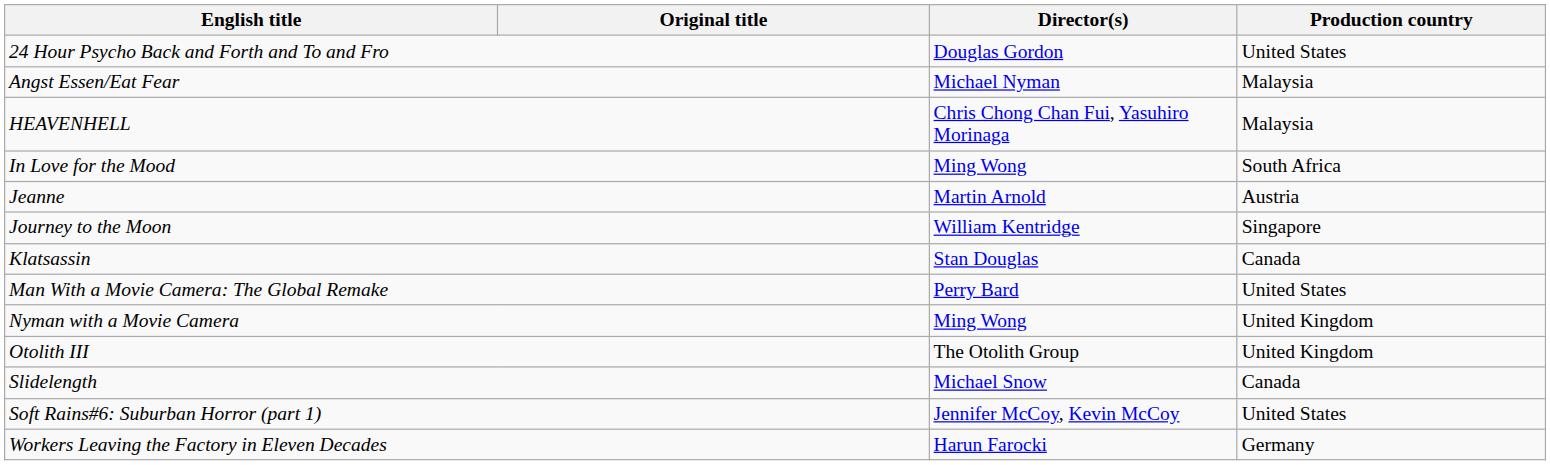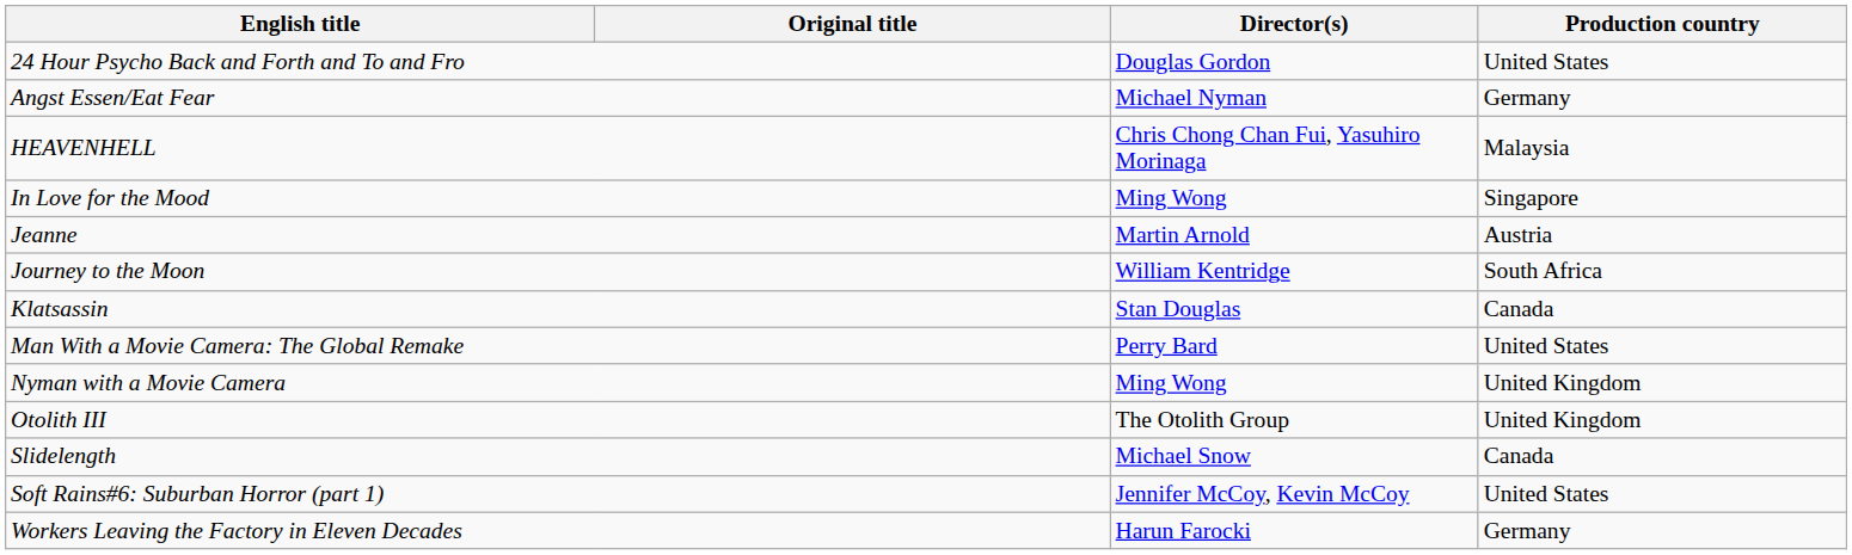Angst Essen/Eat Fear | Production country: Malaysia -> Germany
In Love for the Mood | Production country: South Africa -> Singapore
Journey to the Moon | Production country: Singapore -> South Africa
